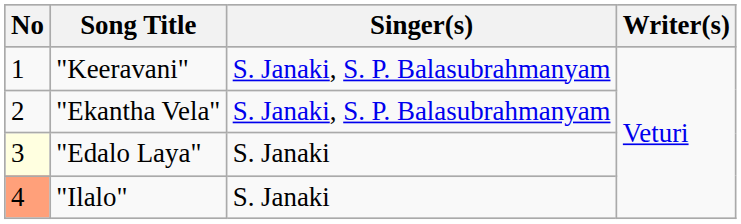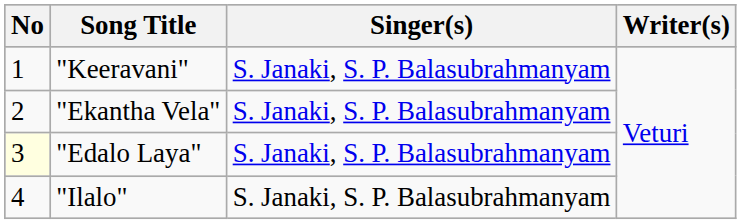"Edalo Laya" | Singer(s): S. Janaki -> S. Janaki, S. P. Balasubrahmanyam
"Ilalo" | No: lightsalmon background -> no background
"Ilalo" | Singer(s): S. Janaki -> S. Janaki, S. P. Balasubrahmanyam
